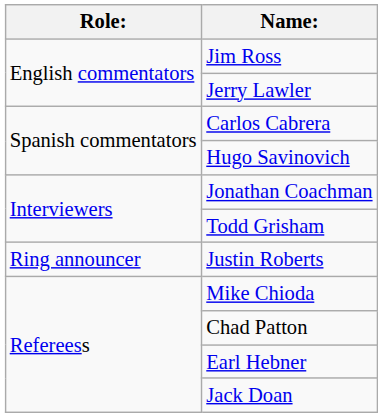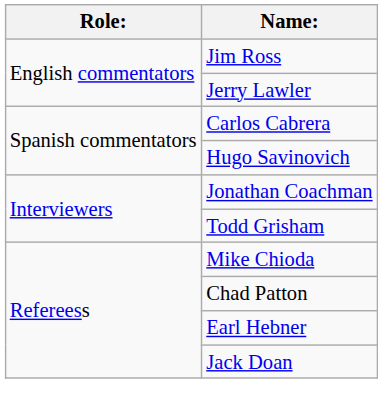- row: Ring announcer | Justin Roberts
